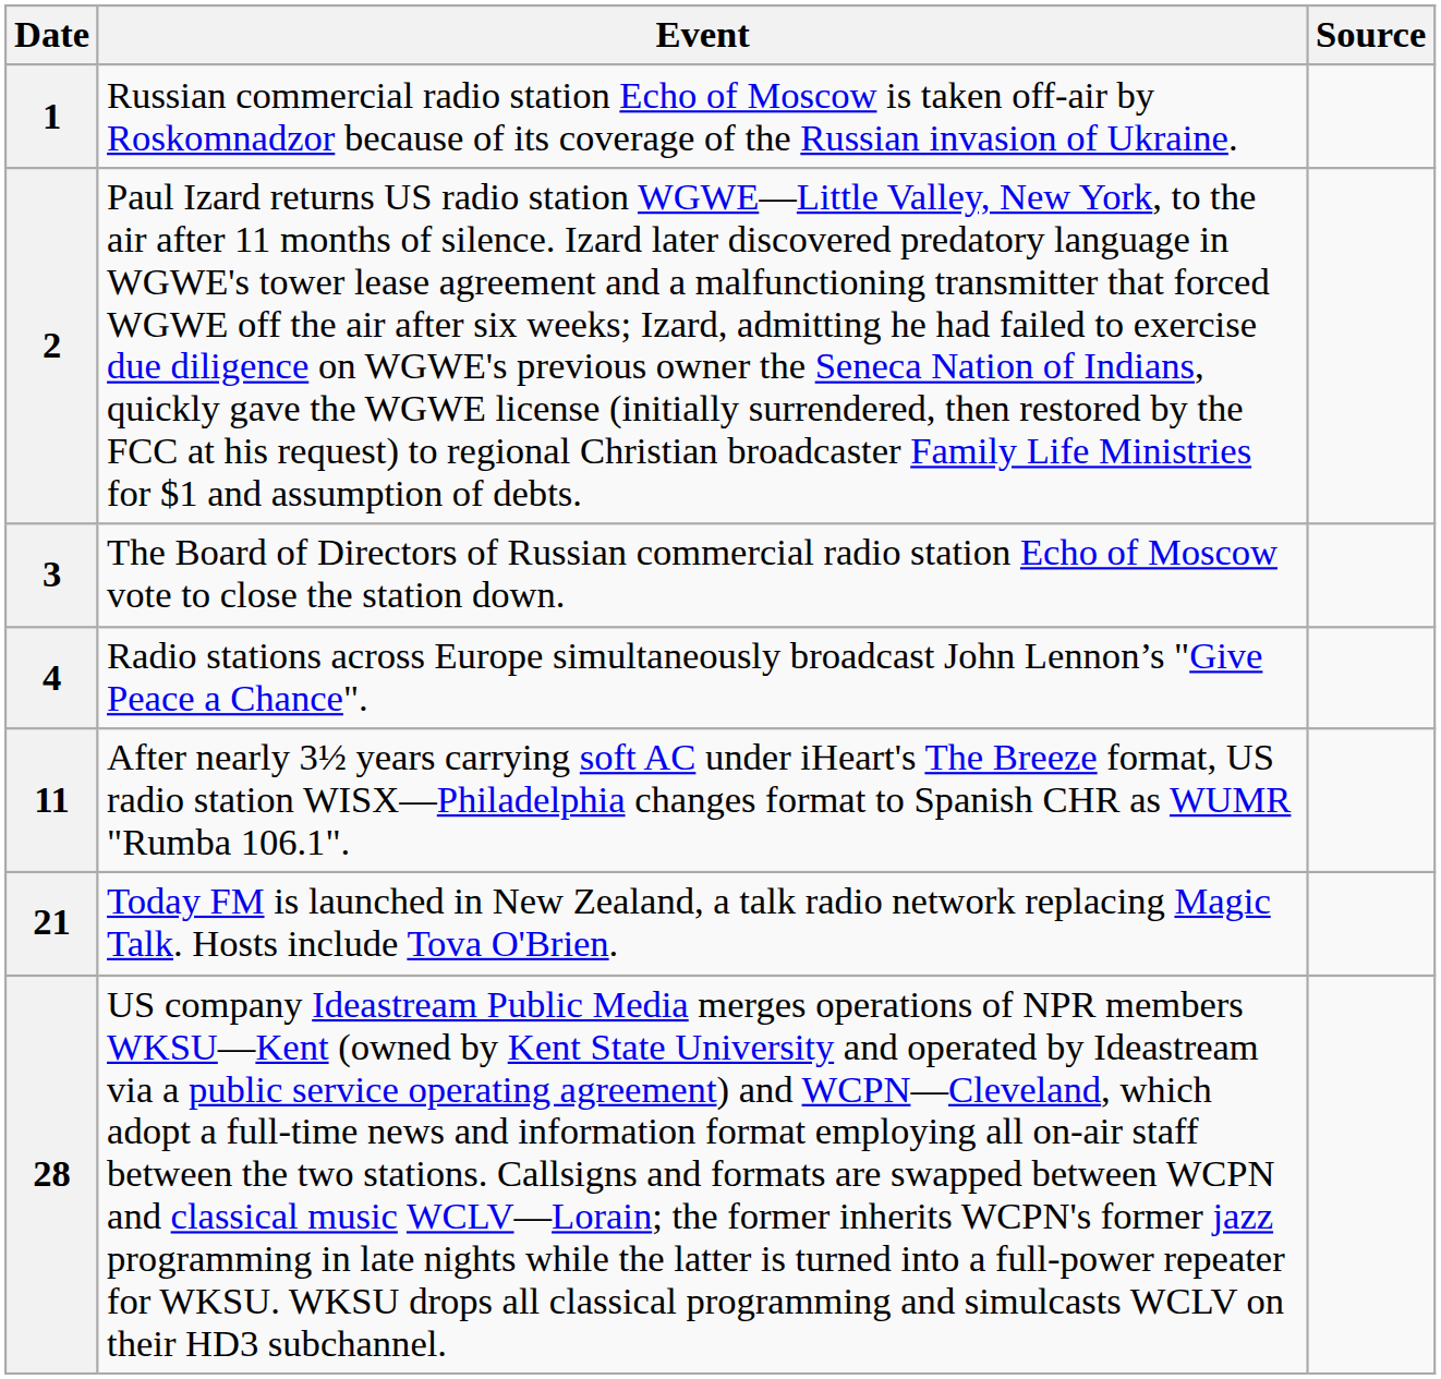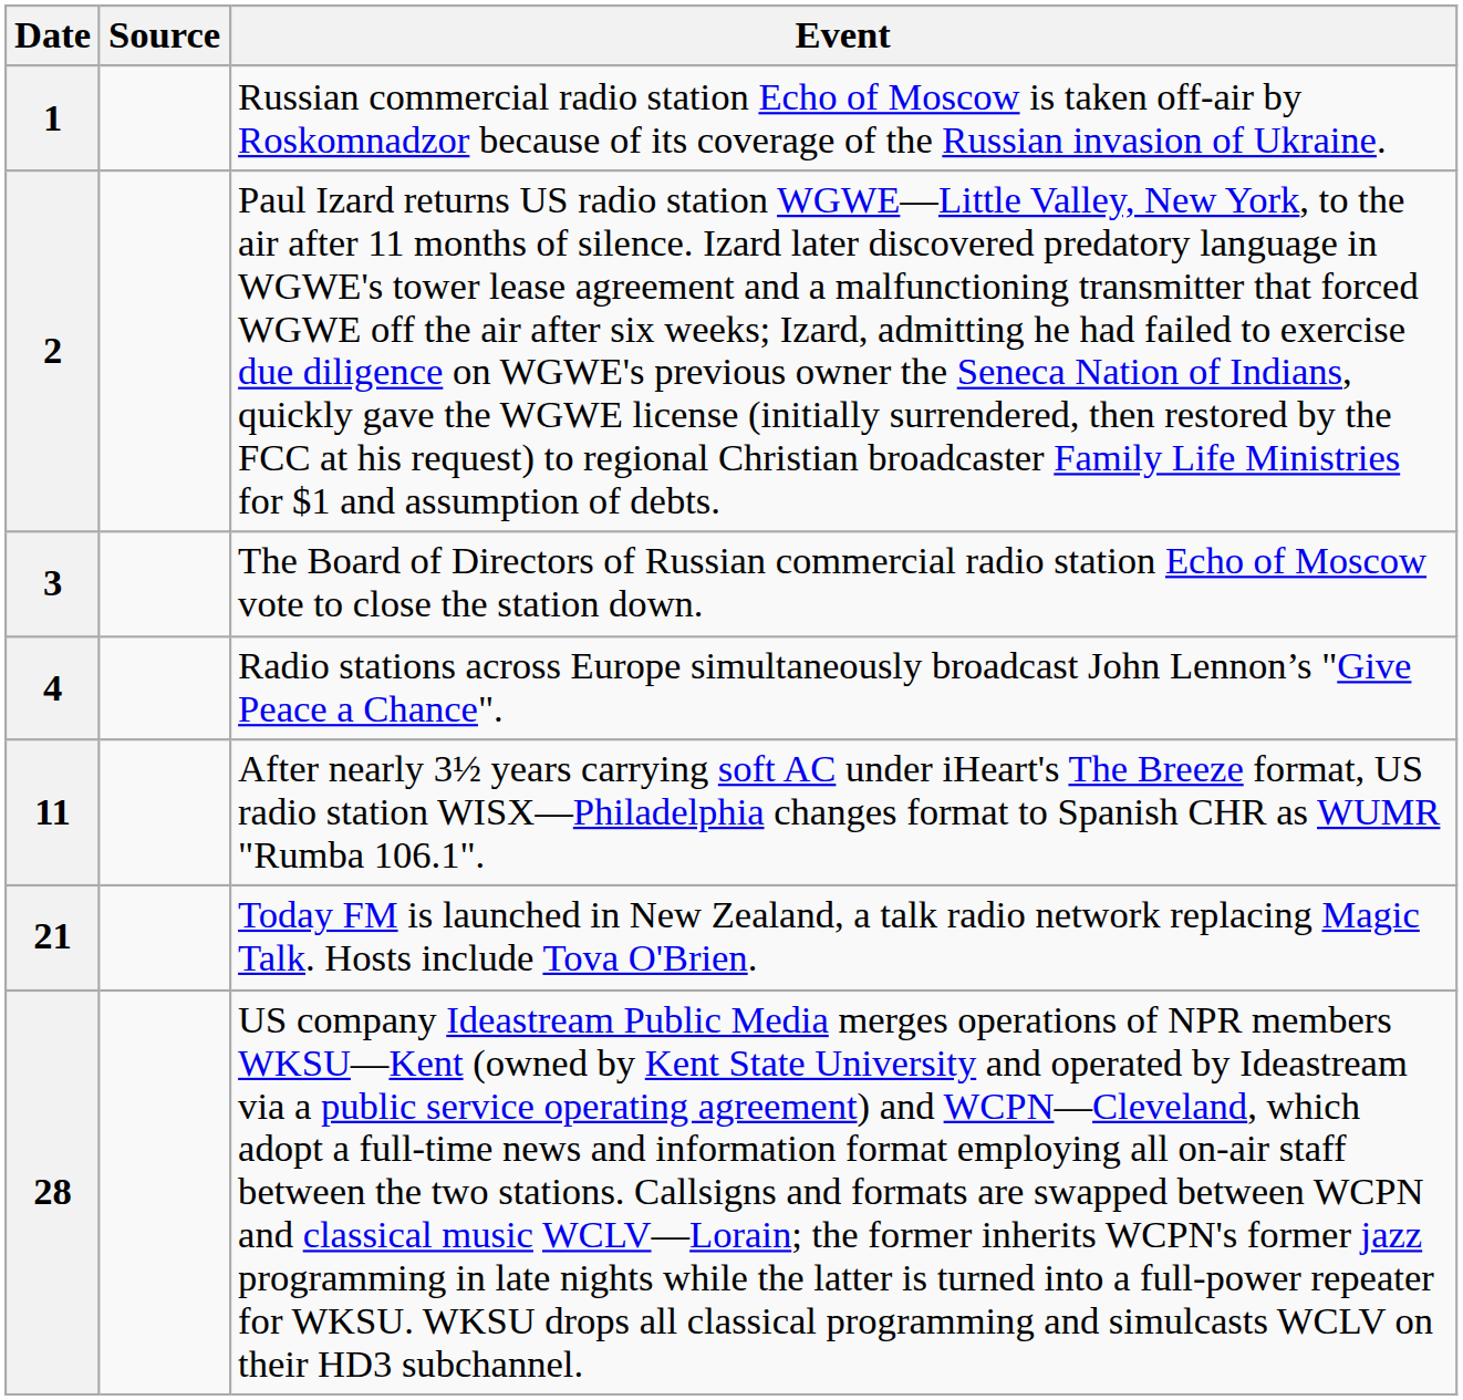columns swapped: Event <-> Source
